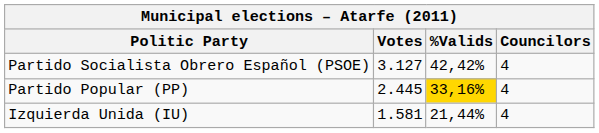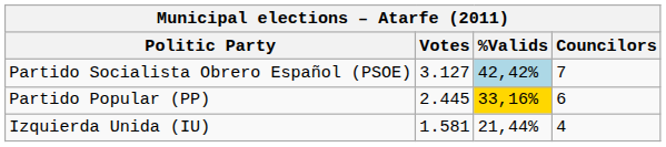Partido Socialista Obrero Español (PSOE) | %Valids: no background -> lightblue background
Partido Socialista Obrero Español (PSOE) | Councilors: 4 -> 7
Partido Popular (PP) | Councilors: 4 -> 6
